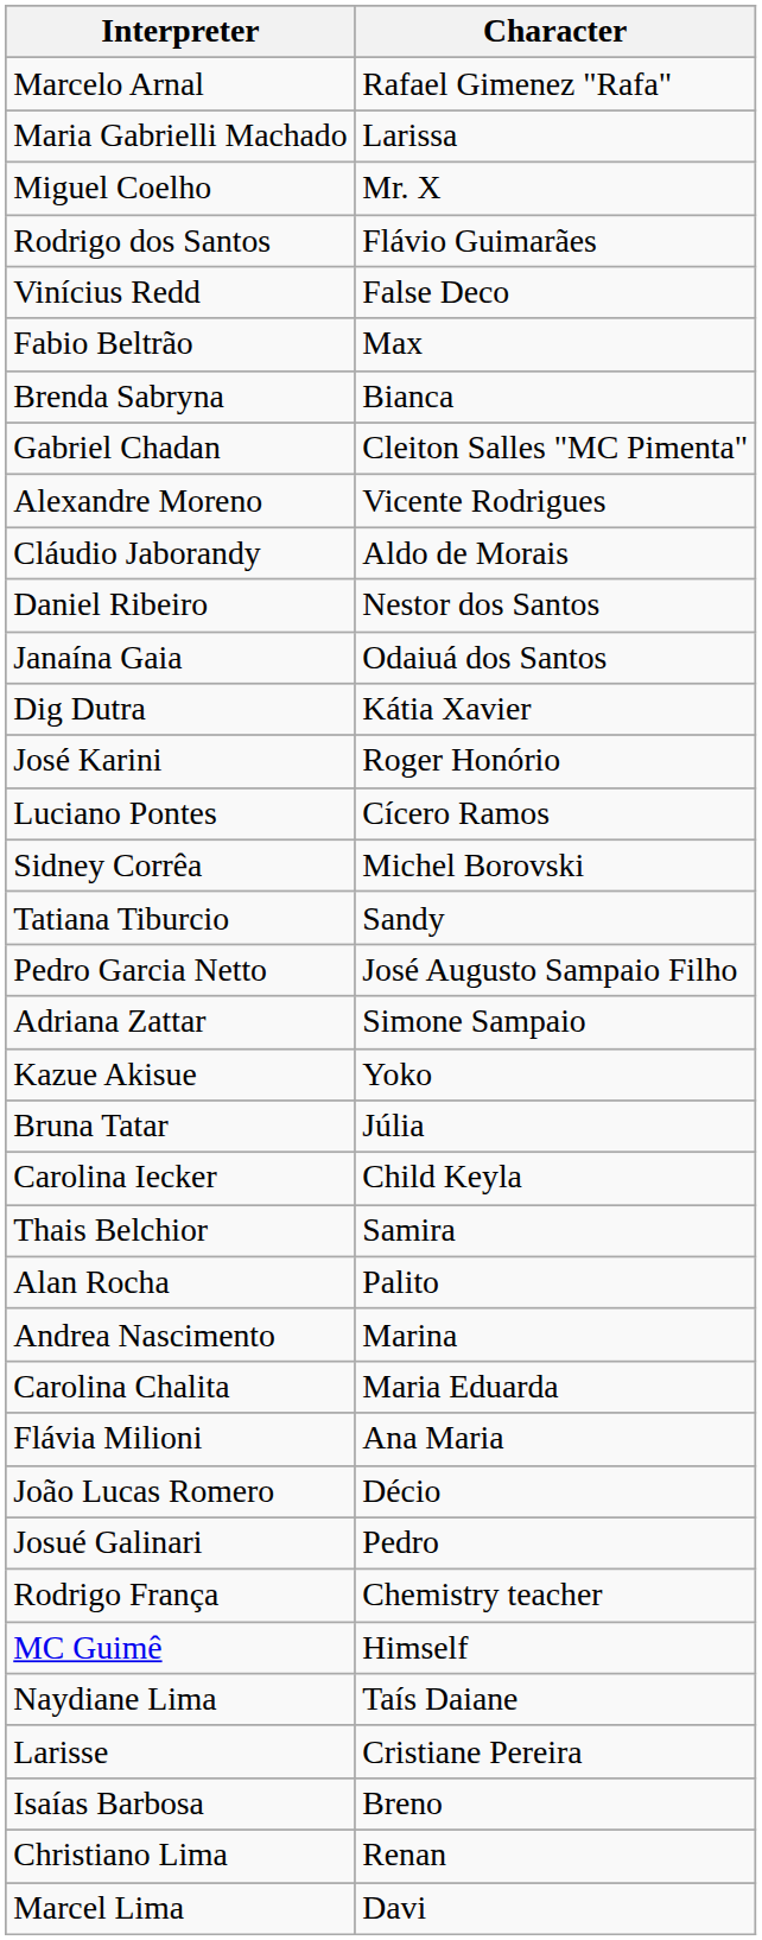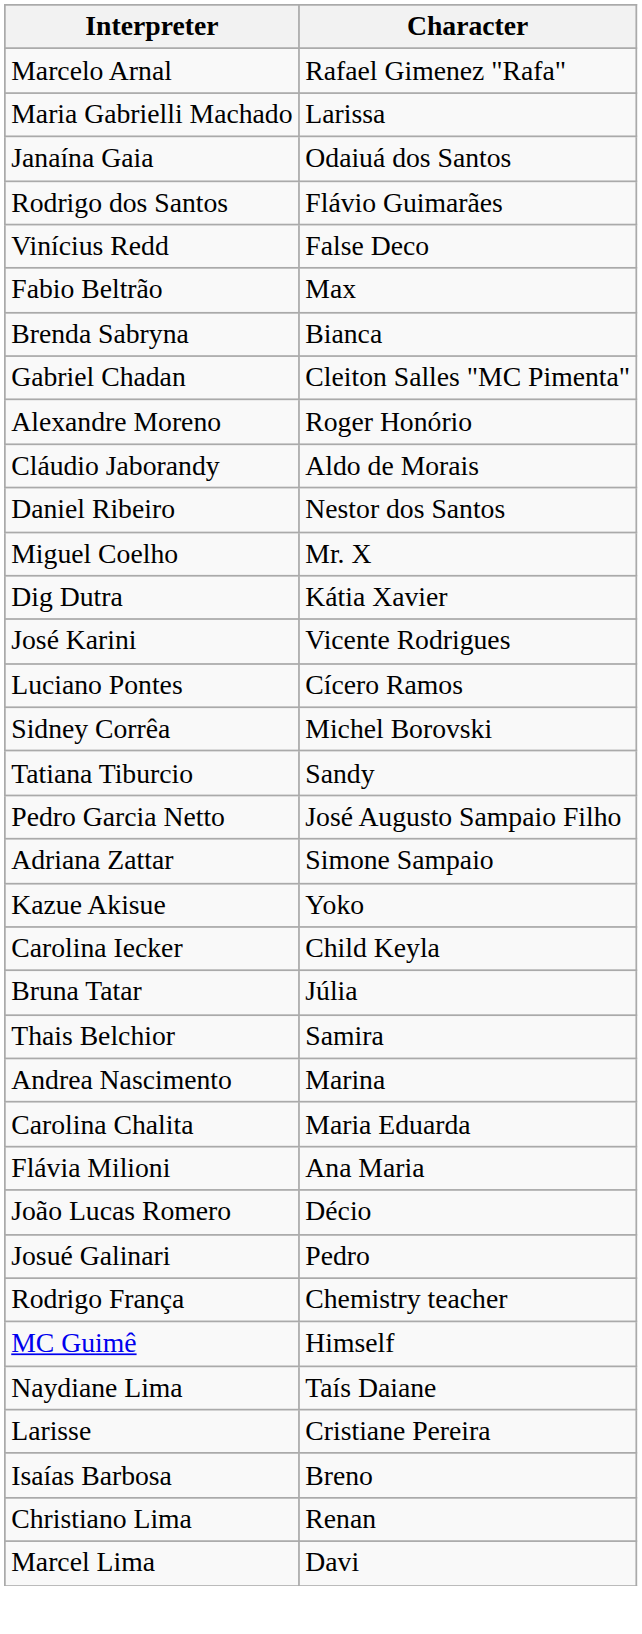rows swapped: Miguel Coelho <-> Janaína Gaia
Alexandre Moreno | Character: Vicente Rodrigues -> Roger Honório
José Karini | Character: Roger Honório -> Vicente Rodrigues
rows swapped: Carolina Iecker <-> Bruna Tatar
- row: Alan Rocha | Palito
